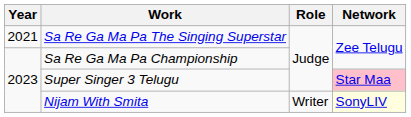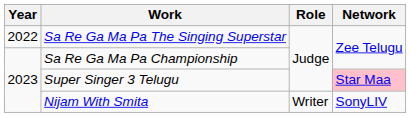Sa Re Ga Ma Pa The Singing Superstar | Year: 2021 -> 2022
Nijam With Smita | Network: lightyellow background -> no background
